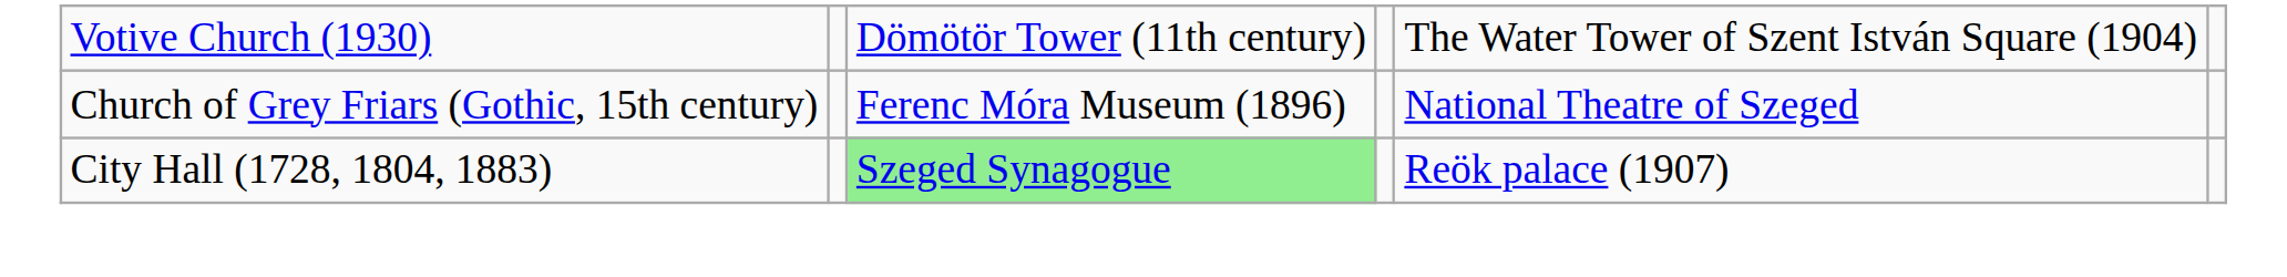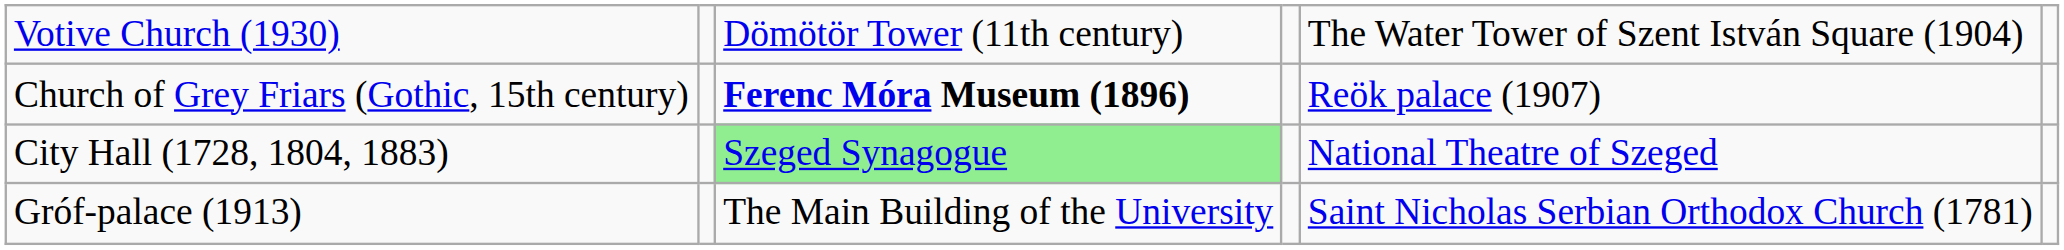Church of Grey Friars (Gothic, 15th century) | column 3: normal -> bold
Church of Grey Friars (Gothic, 15th century) | column 5: National Theatre of Szeged -> Reök palace (1907)
City Hall (1728, 1804, 1883) | column 5: Reök palace (1907) -> National Theatre of Szeged
+ row: Gróf-palace (1913) | The Main Building of the University | Saint Nicholas Serbian Orthodox Church (1781)
